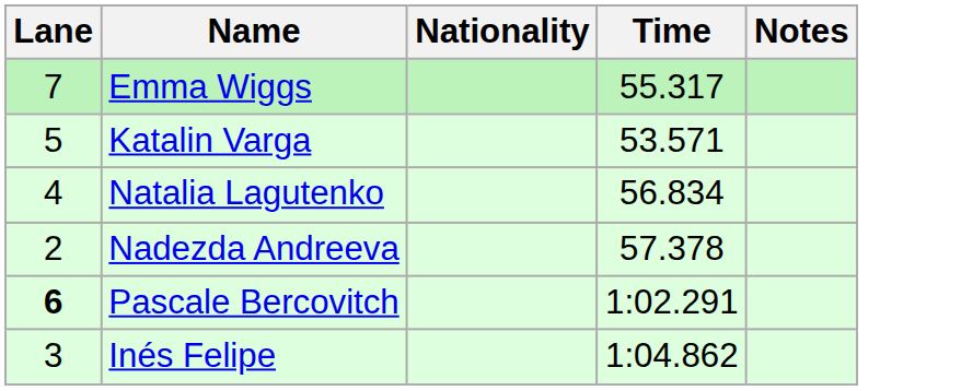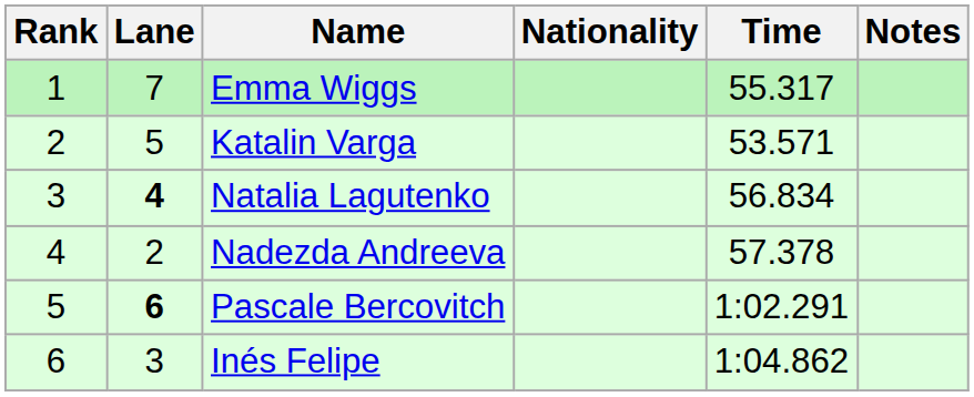+ column: Rank | 1 | 2 | 3 | 4 | 5 | 6
Natalia Lagutenko | Lane: normal -> bold
